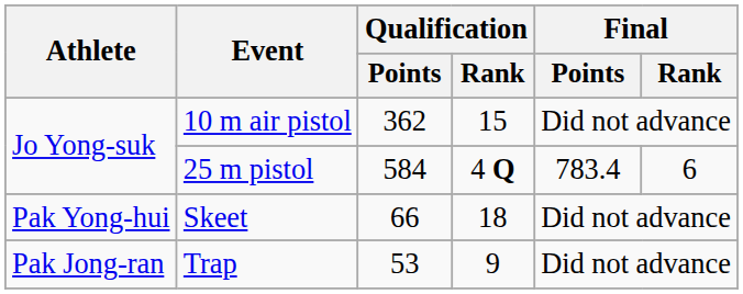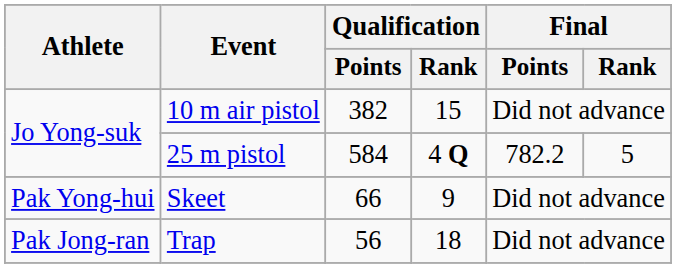10 m air pistol | Qualification / Points: 362 -> 382
25 m pistol | Final / Points: 783.4 -> 782.2
25 m pistol | Final / Rank: 6 -> 5
Skeet | Qualification / Rank: 18 -> 9
Trap | Qualification / Points: 53 -> 56
Trap | Qualification / Rank: 9 -> 18
